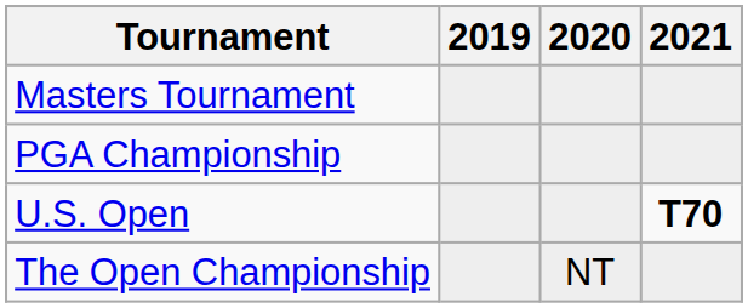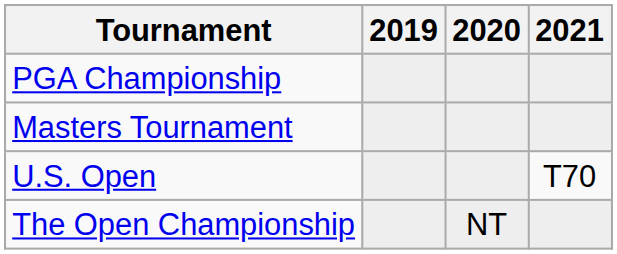rows swapped: Masters Tournament <-> PGA Championship
U.S. Open | 2021: bold -> normal
